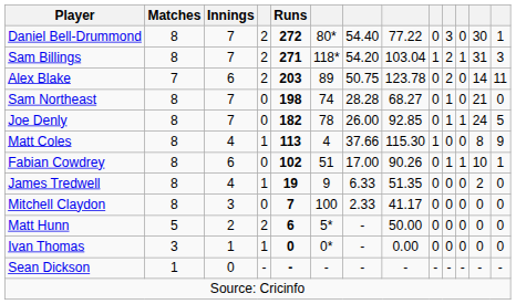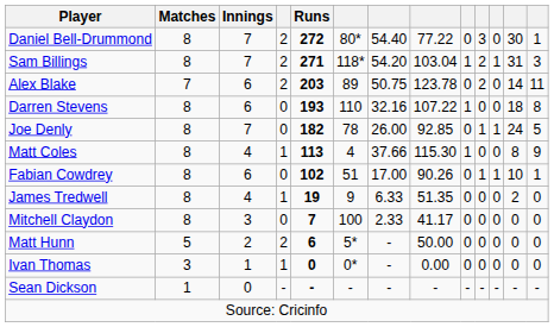- row: Sam Northeast | 8 | 7 | 0 | 198 | 74 | 28.28 | 68.27 | 0 | 1 | 0 | 21 | 0
+ row: Darren Stevens | 8 | 6 | 0 | 193 | 110 | 32.16 | 107.22 | 1 | 0 | 0 | 18 | 8
